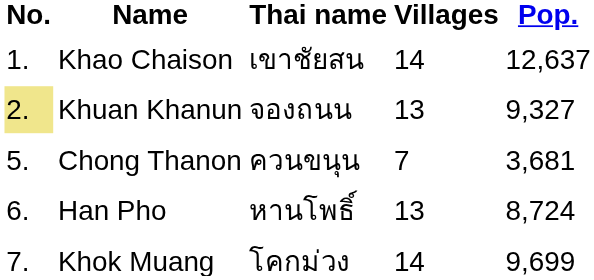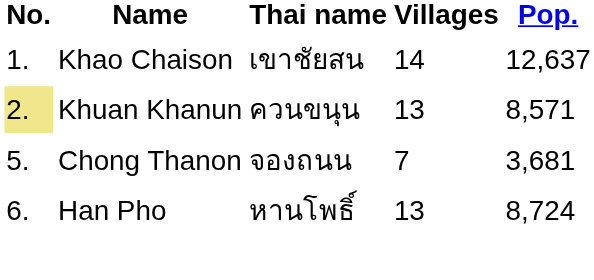Khuan Khanun | Thai name: จองถนน -> ควนขนุน
Khuan Khanun | Pop.: 9,327 -> 8,571
Chong Thanon | Thai name: ควนขนุน -> จองถนน
- row: 7. | Khok Muang | โคกม่วง | 14 | 9,699
